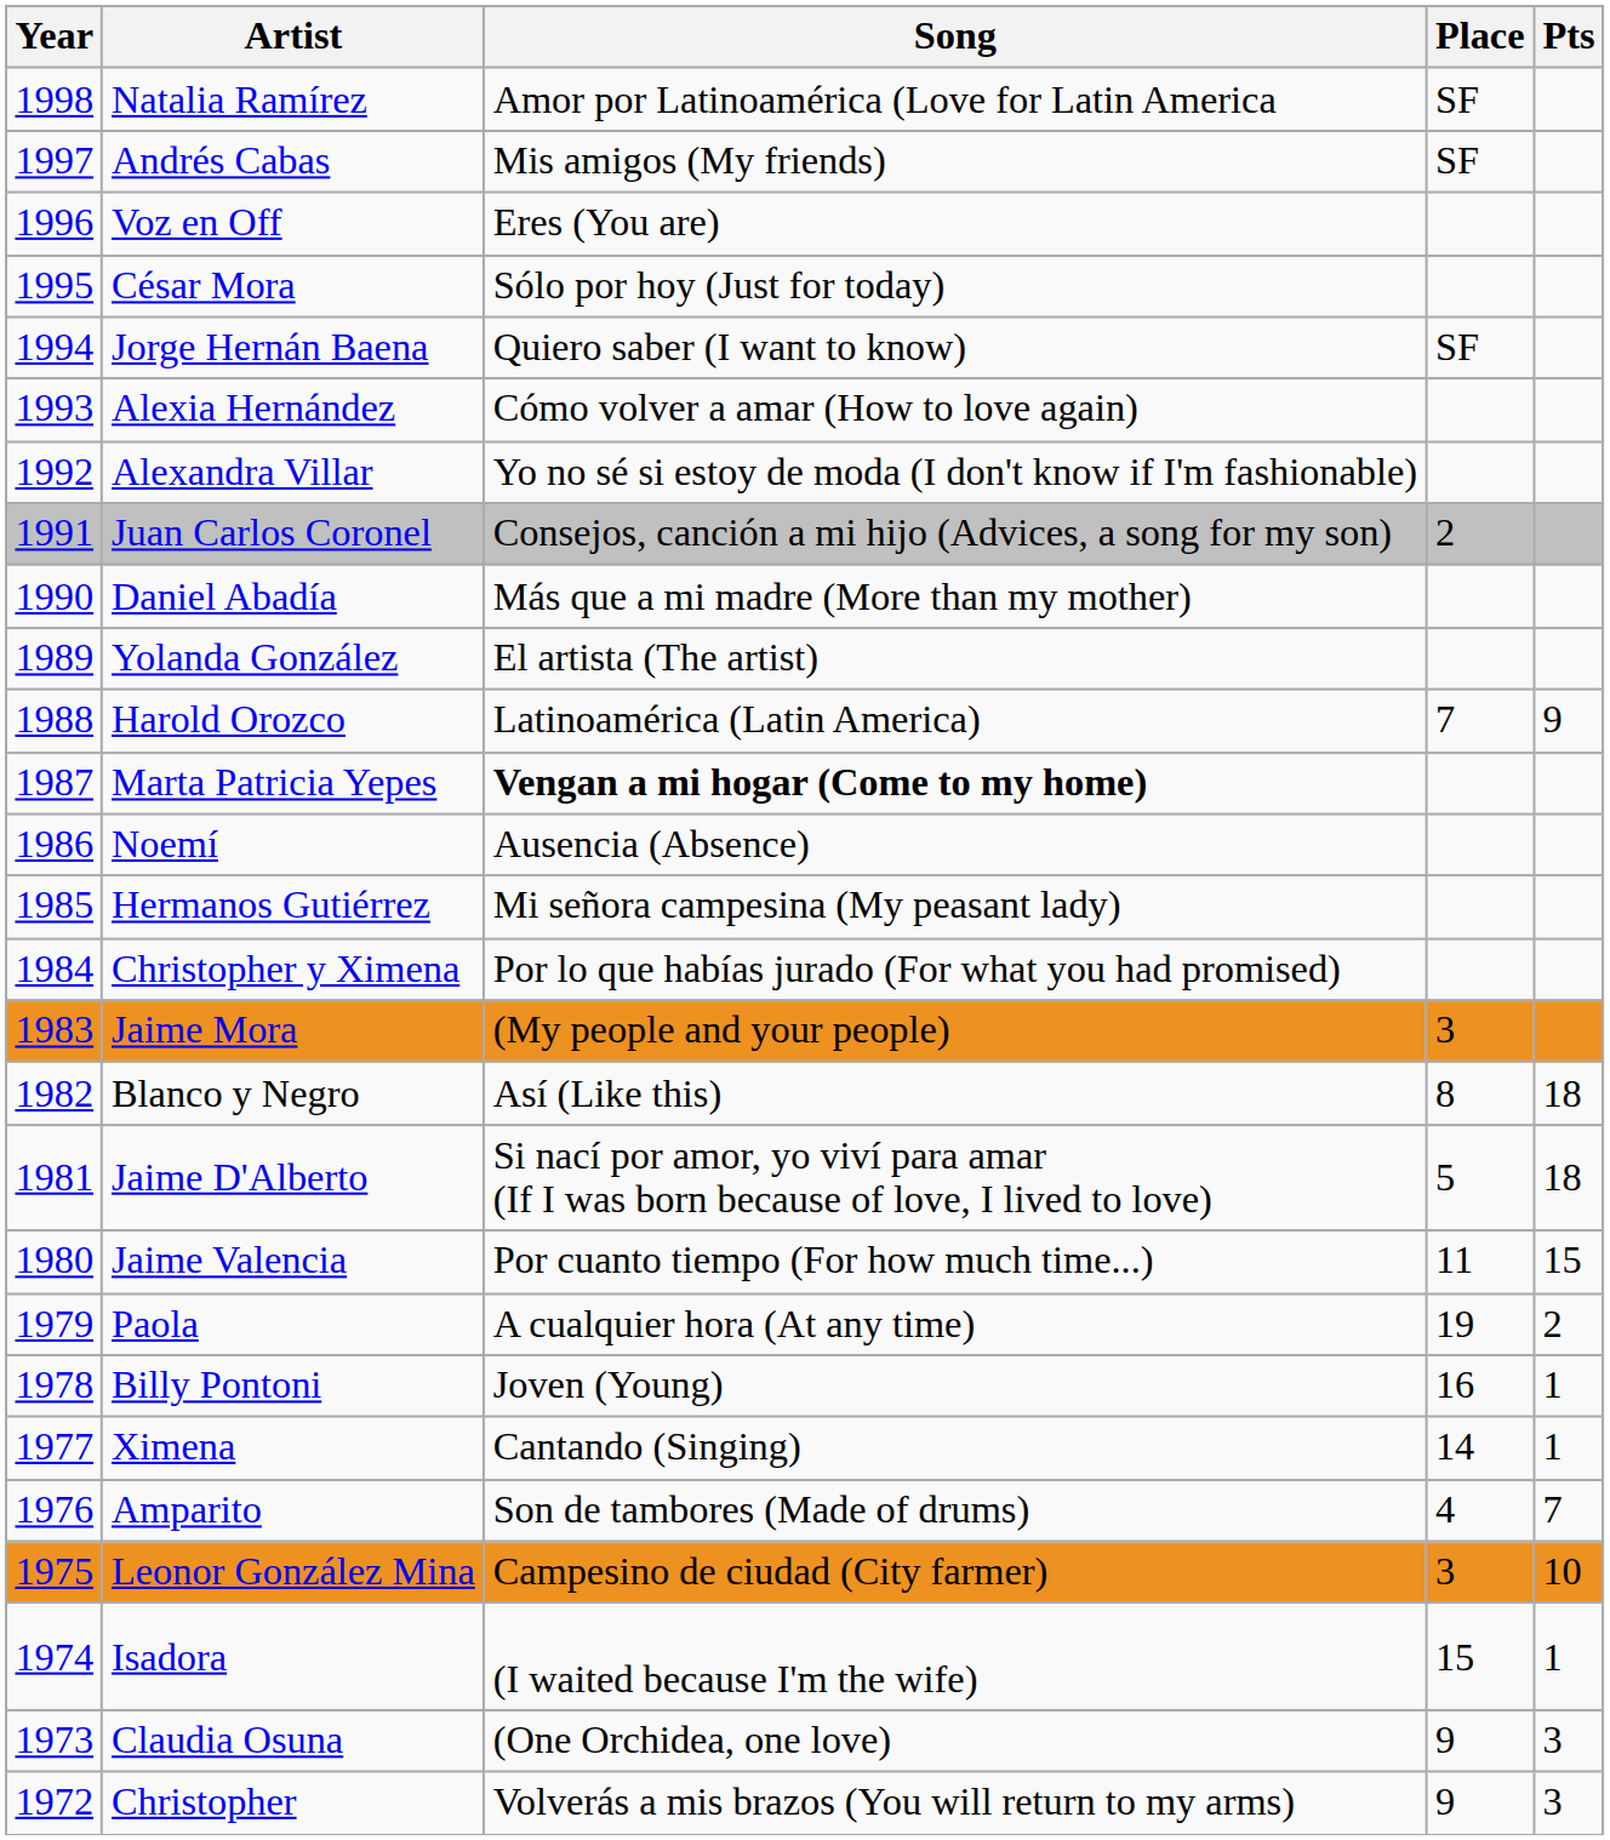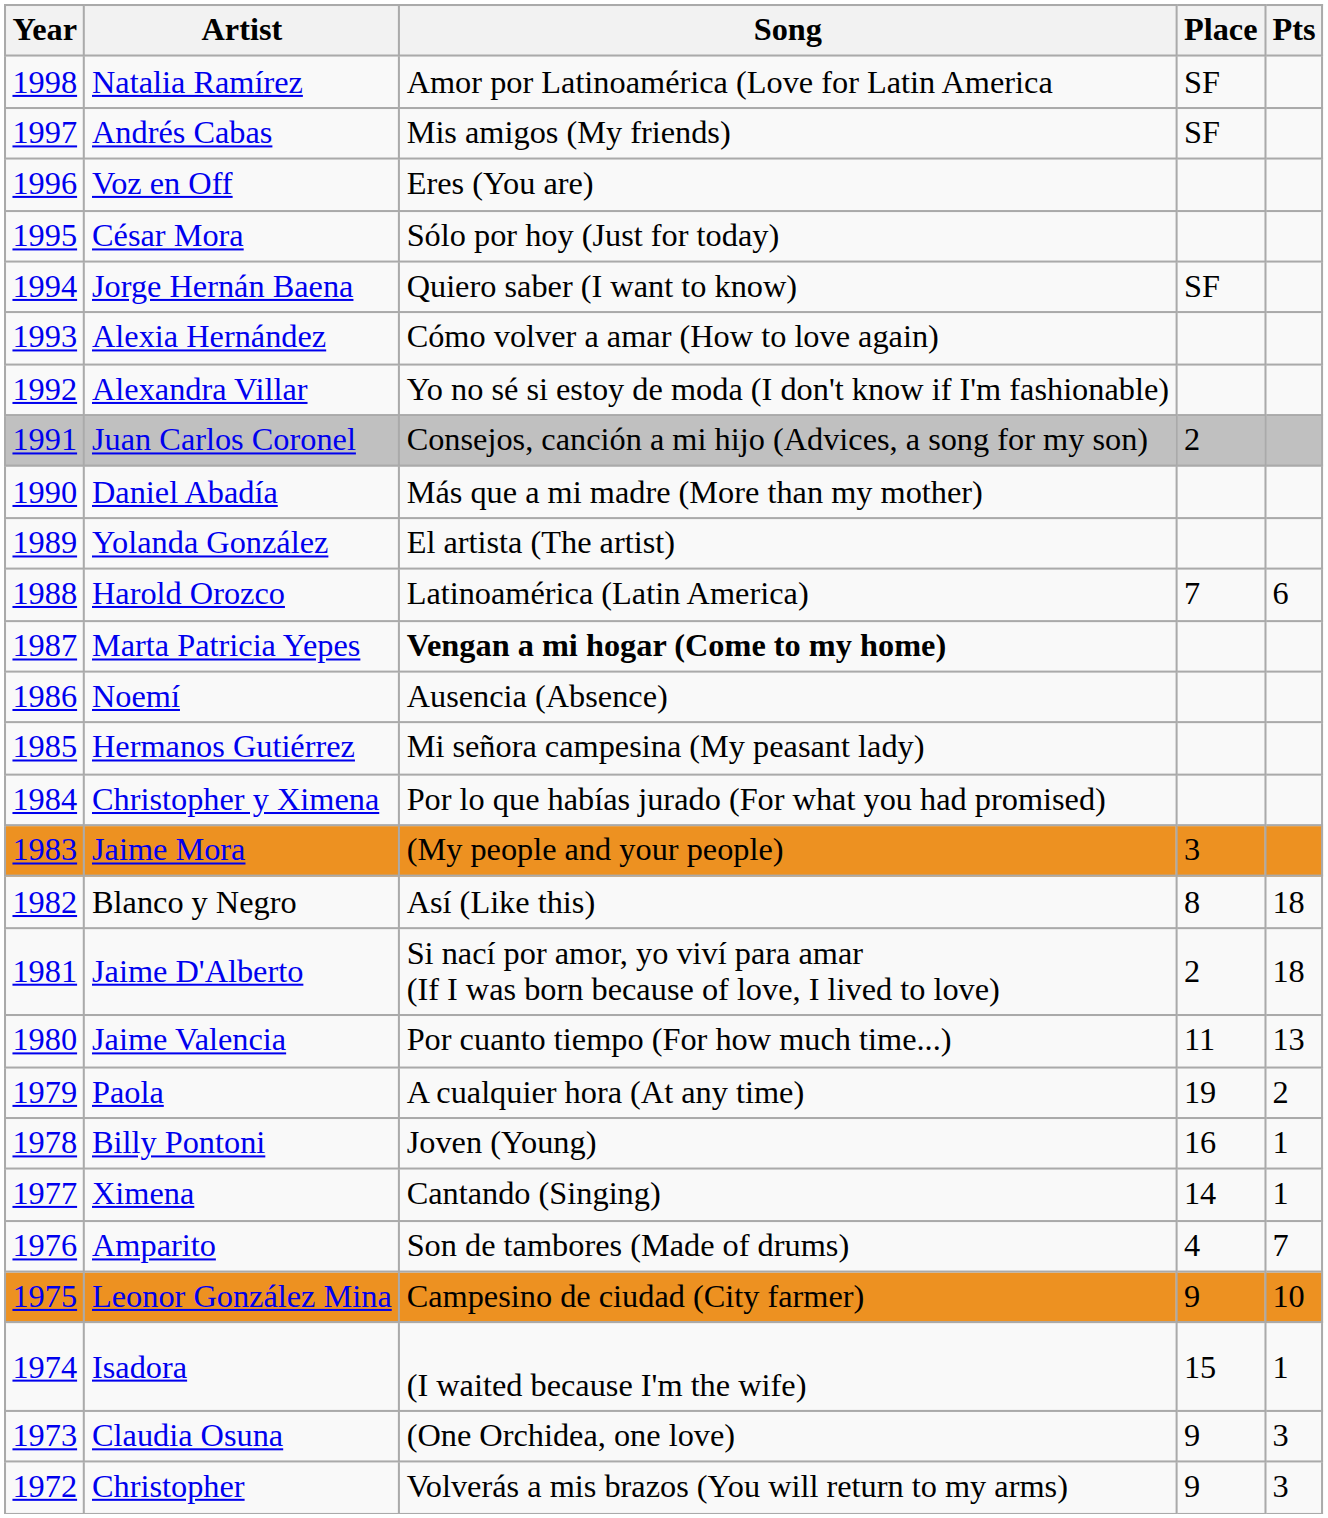Harold Orozco | Pts: 9 -> 6
Jaime D'Alberto | Place: 5 -> 2
Jaime Valencia | Pts: 15 -> 13
Leonor González Mina | Place: 3 -> 9
